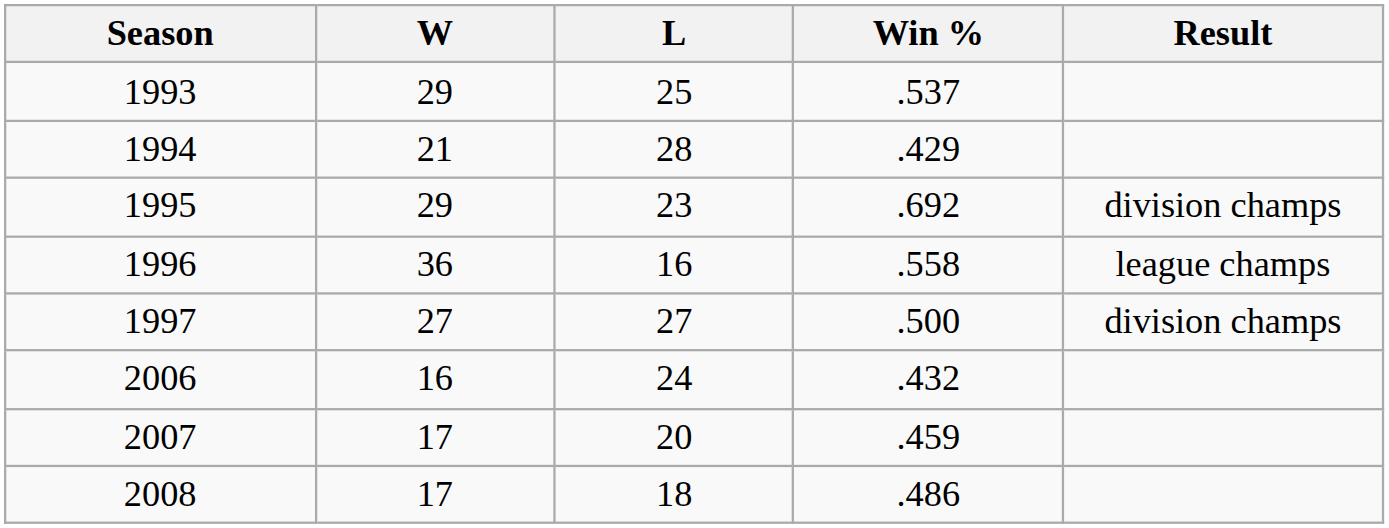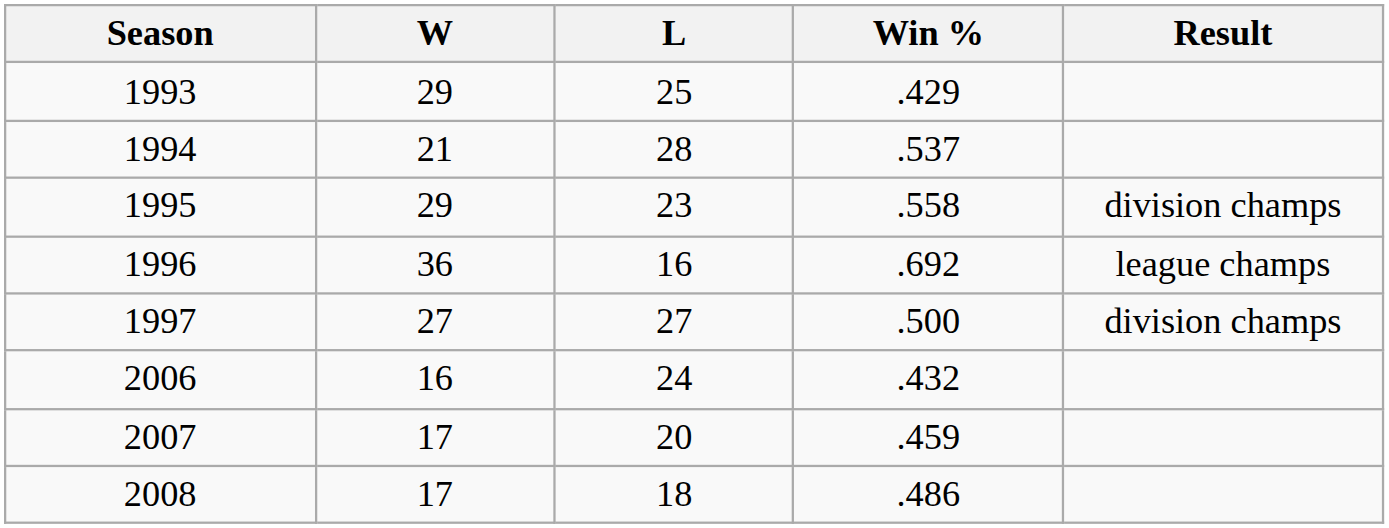1993 | Win %: .537 -> .429
1994 | Win %: .429 -> .537
1995 | Win %: .692 -> .558
1996 | Win %: .558 -> .692
